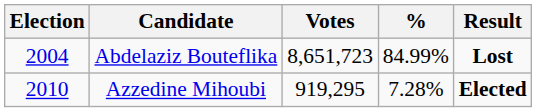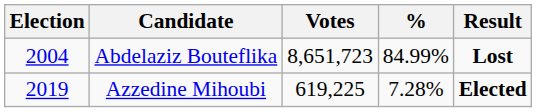Azzedine Mihoubi | Election: 2010 -> 2019
Azzedine Mihoubi | Votes: 919,295 -> 619,225
